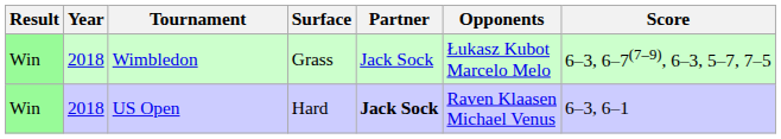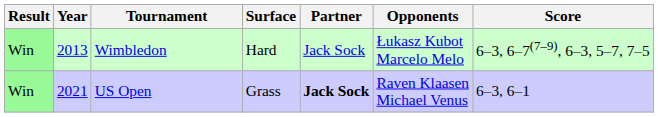Wimbledon | Year: 2018 -> 2013
Wimbledon | Surface: Grass -> Hard
US Open | Year: 2018 -> 2021
US Open | Surface: Hard -> Grass
